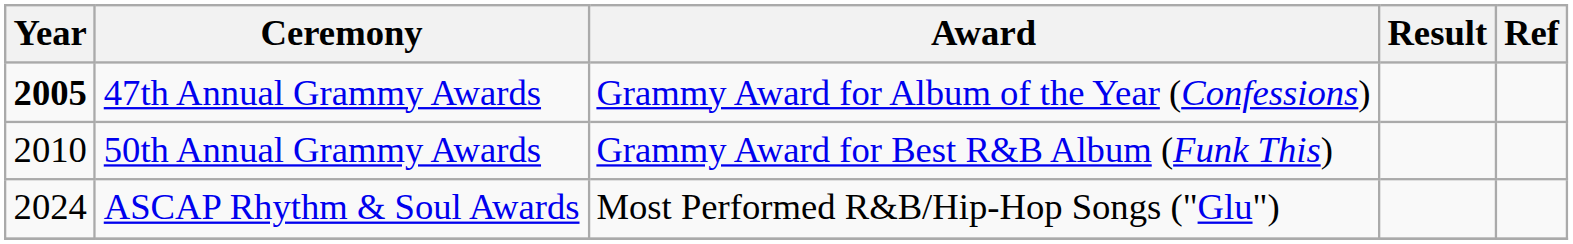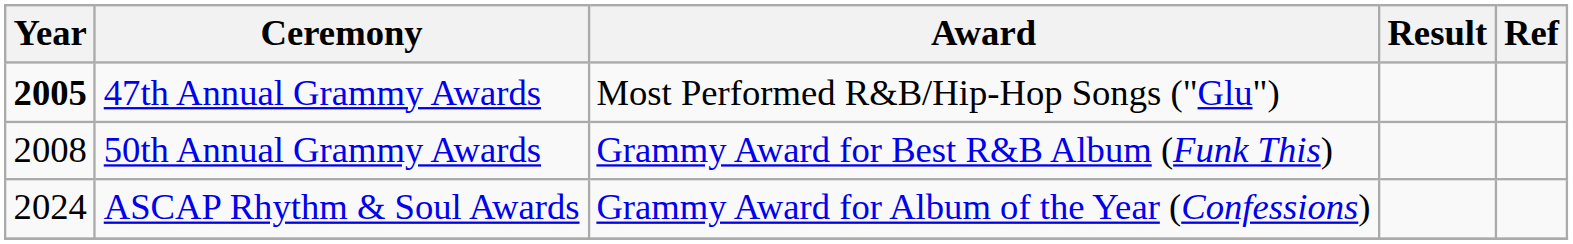47th Annual Grammy Awards | Award: Grammy Award for Album of the Year (Confessions) -> Most Performed R&B/Hip-Hop Songs ("Glu")
50th Annual Grammy Awards | Year: 2010 -> 2008
ASCAP Rhythm & Soul Awards | Award: Most Performed R&B/Hip-Hop Songs ("Glu") -> Grammy Award for Album of the Year (Confessions)
